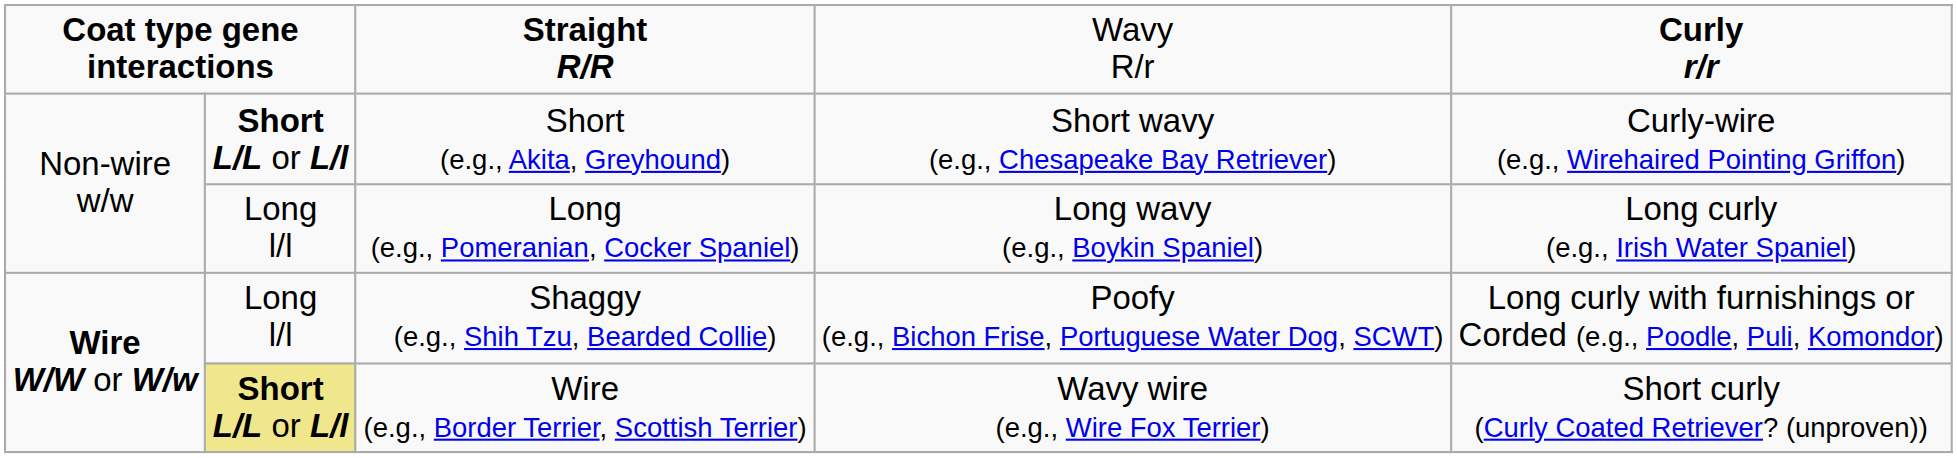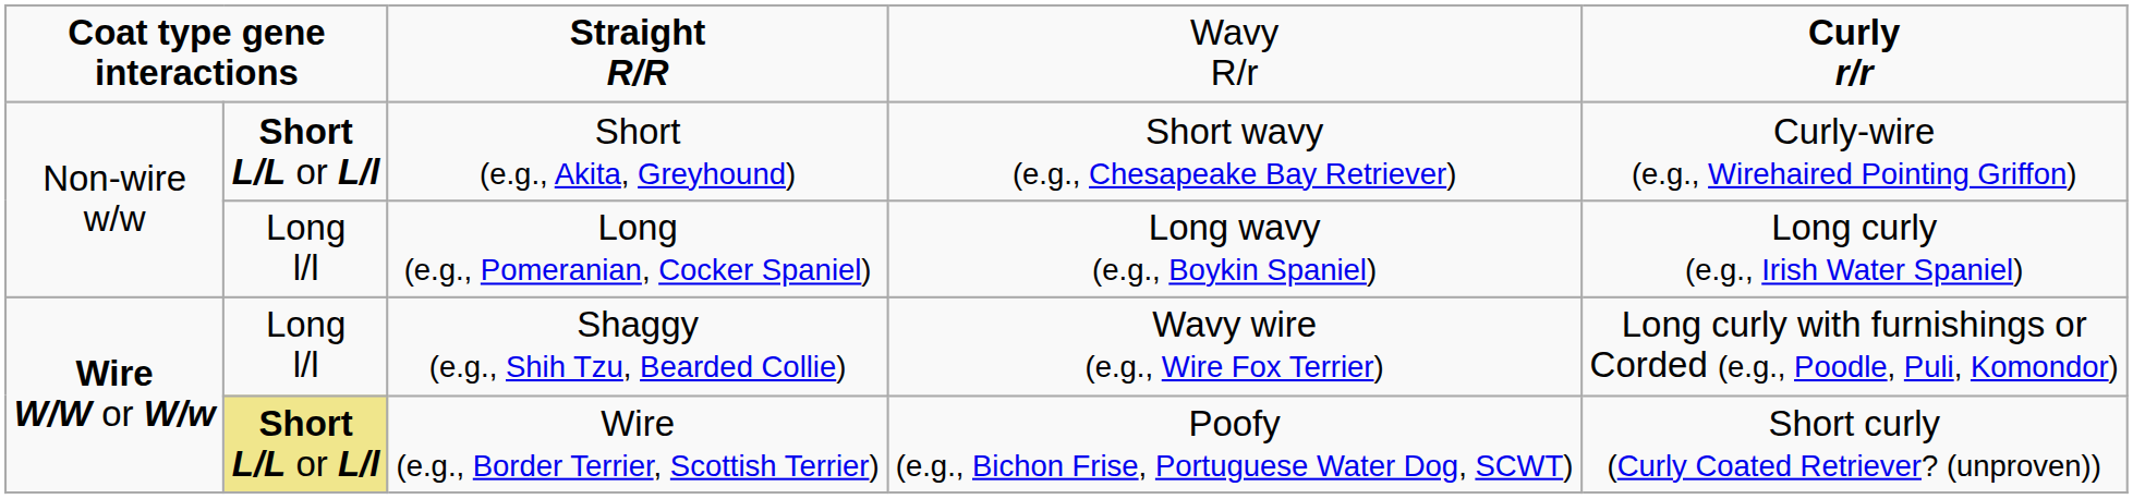Shaggy (e.g., Shih Tzu, Bearded Collie) | column 4: Poofy (e.g., Bichon Frise, Portuguese Water Dog, SCWT) -> Wavy wire (e.g., Wire Fox Terrier)
Wire (e.g., Border Terrier, Scottish Terrier) | column 4: Wavy wire (e.g., Wire Fox Terrier) -> Poofy (e.g., Bichon Frise, Portuguese Water Dog, SCWT)
